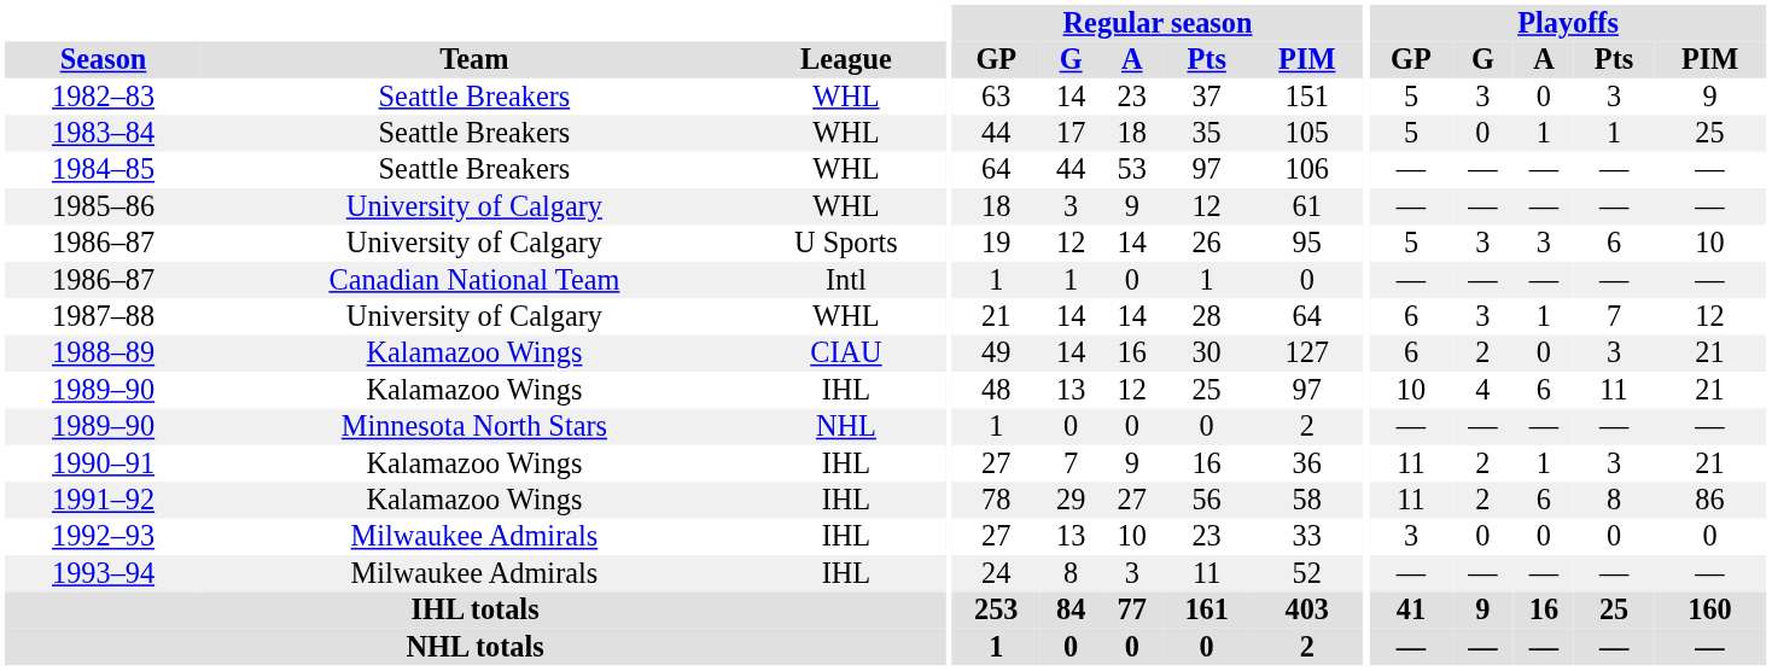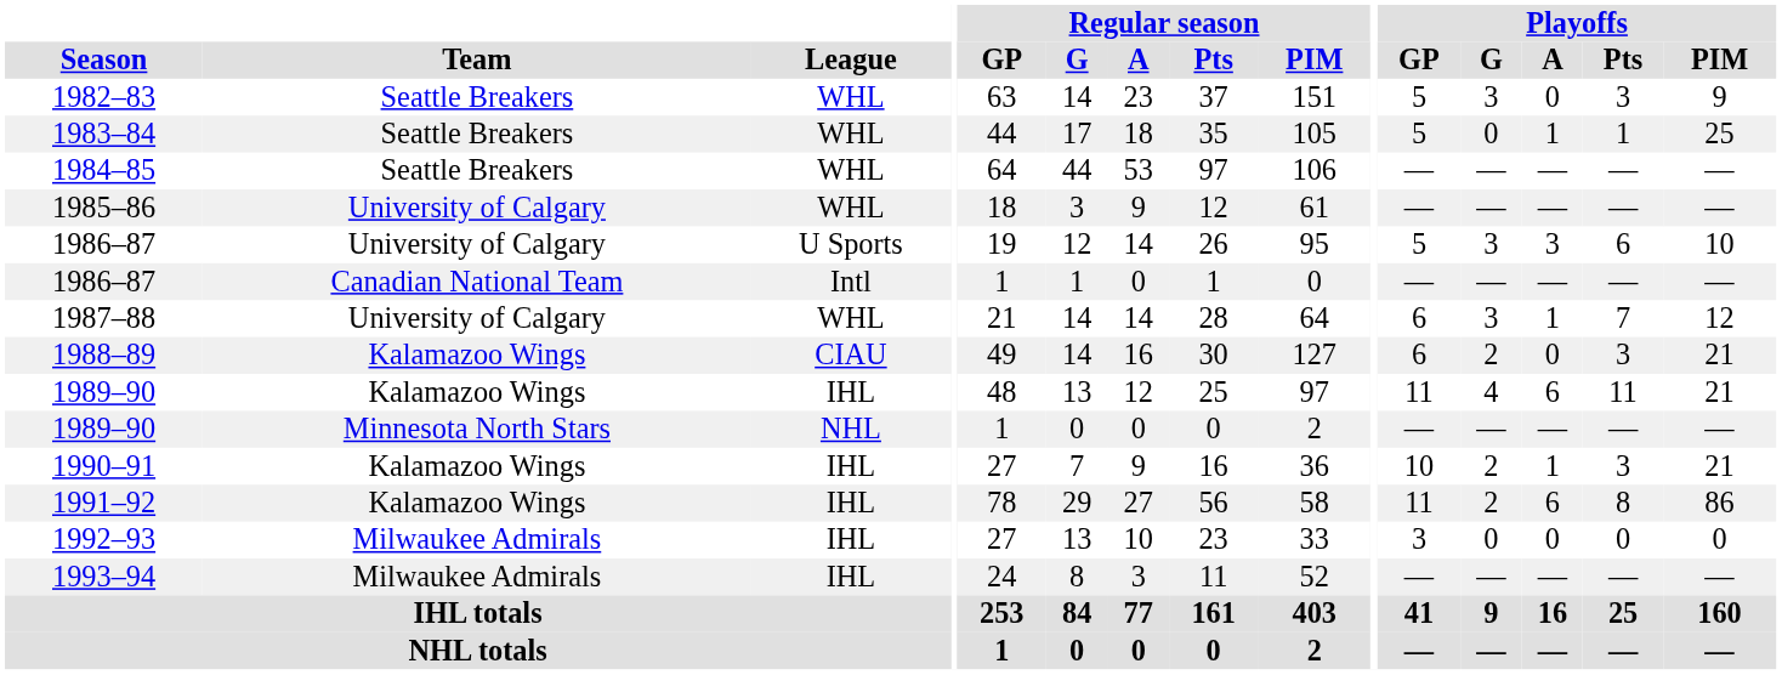1989–90 / Kalamazoo Wings | Playoffs / GP: 10 -> 11
1990–91 | Playoffs / GP: 11 -> 10
